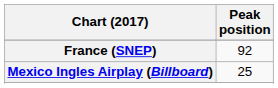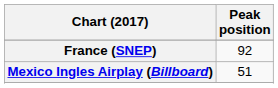Mexico Ingles Airplay (Billboard) | Peak position: 25 -> 51
